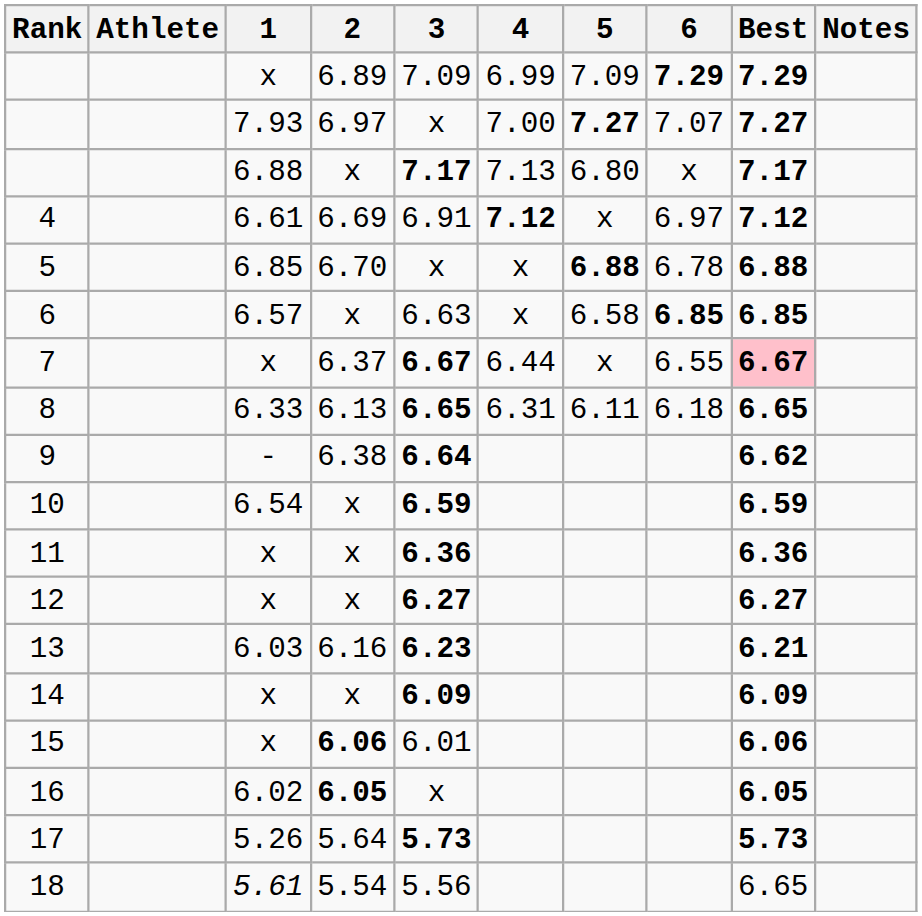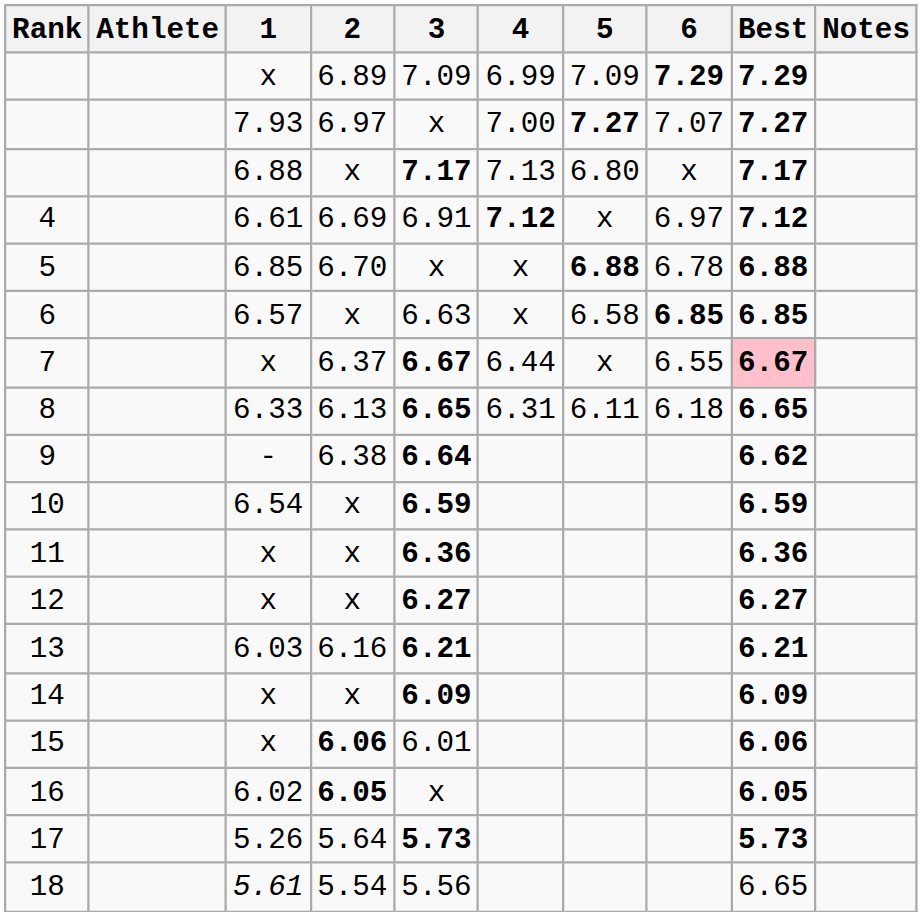13 | 3: 6.23 -> 6.21
